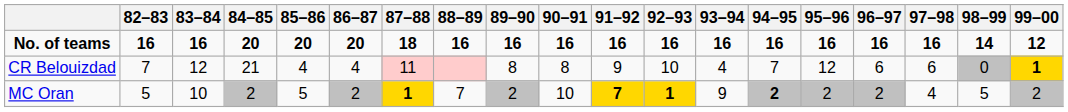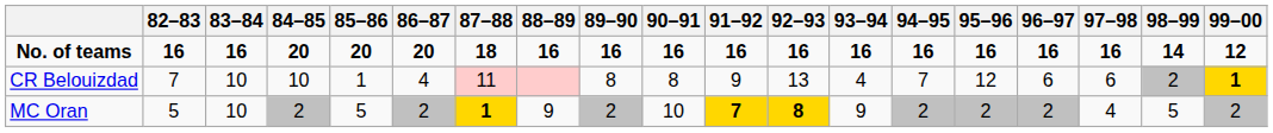CR Belouizdad | 83–84: 12 -> 10
CR Belouizdad | 84–85: 21 -> 10
CR Belouizdad | 85–86: 4 -> 1
CR Belouizdad | 92–93: 10 -> 13
CR Belouizdad | 98–99: 0 -> 2
MC Oran | 88–89: 7 -> 9
MC Oran | 92–93: 1 -> 8
MC Oran | 94–95: bold -> normal
